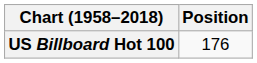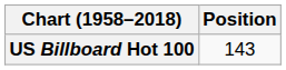US Billboard Hot 100 | Position: 176 -> 143
